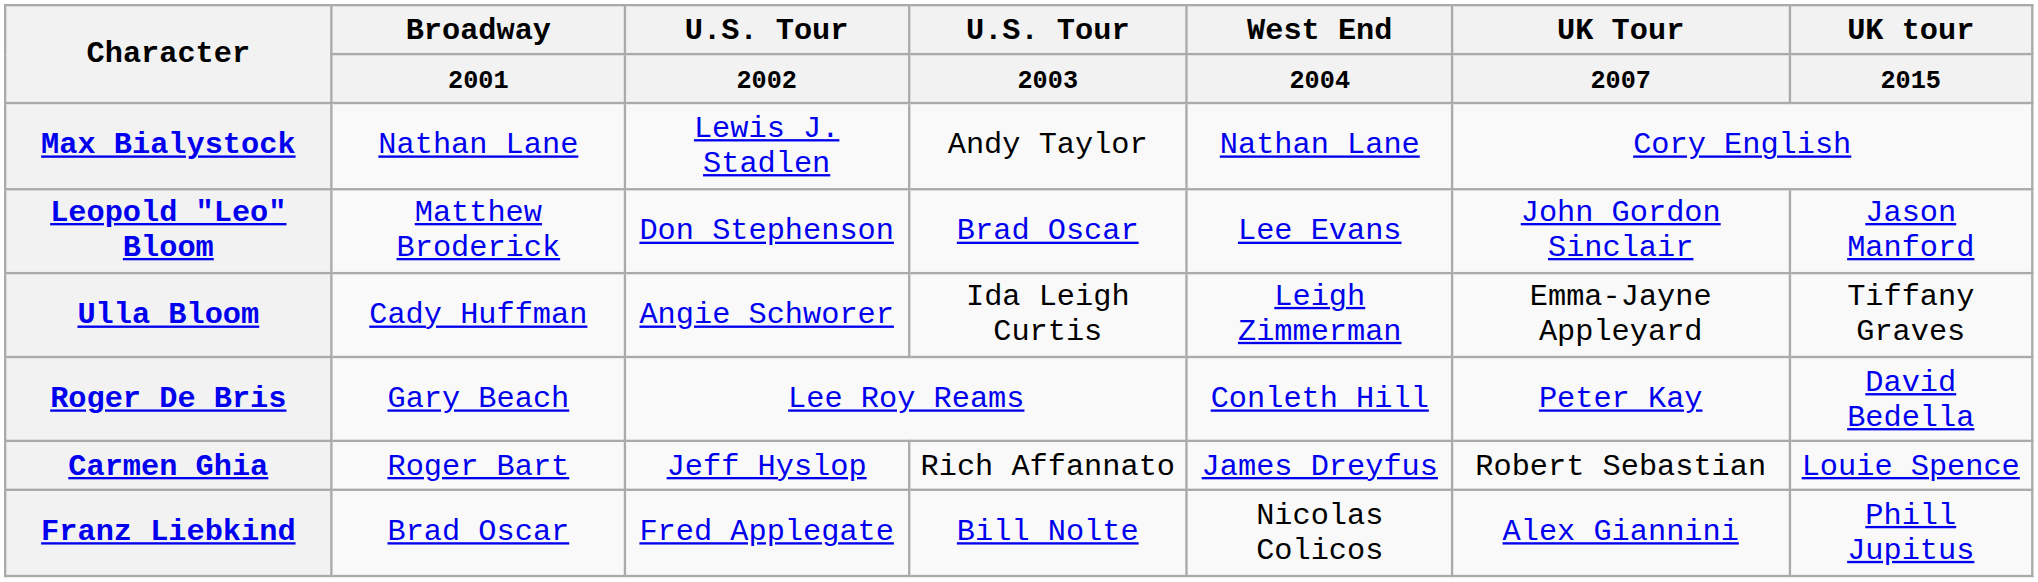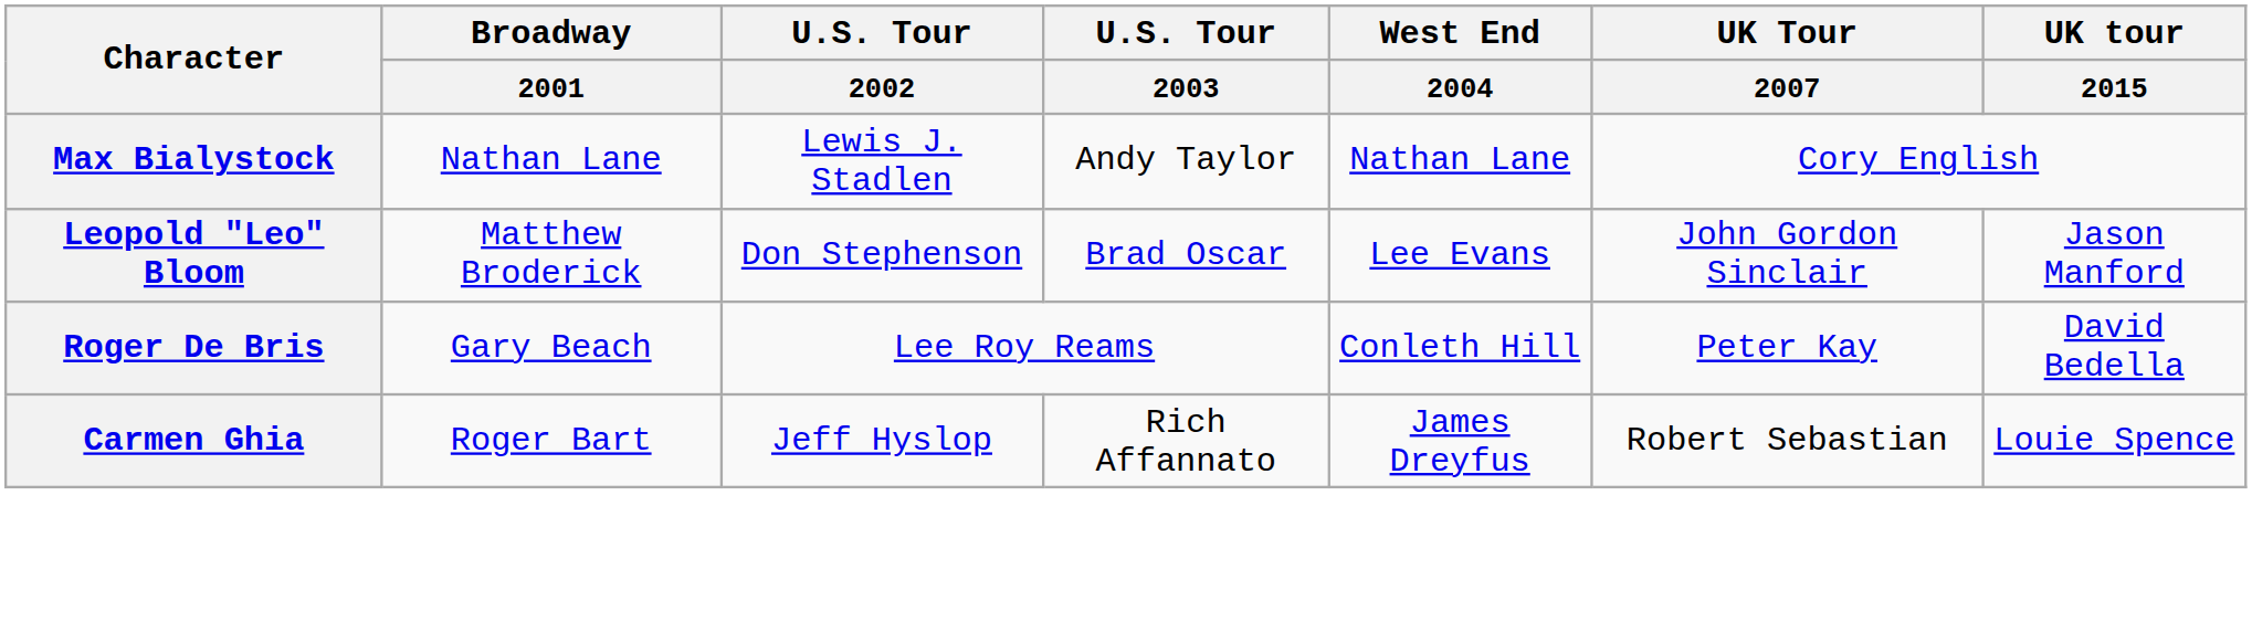- row: Ulla Bloom | Cady Huffman | Angie Schworer | Ida Leigh Curtis | Leigh Zimmerman | Emma-Jayne Appleyard | Tiffany Graves
- row: Franz Liebkind | Brad Oscar | Fred Applegate | Bill Nolte | Nicolas Colicos | Alex Giannini | Phill Jupitus
